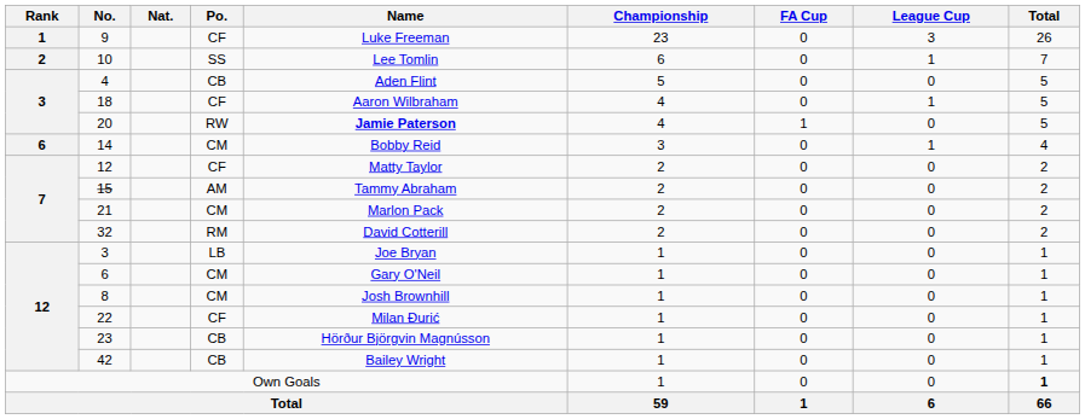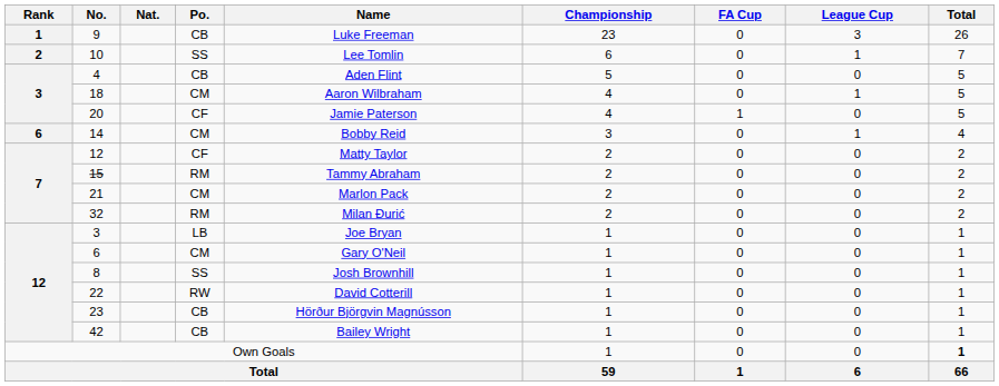9 | Po.: CF -> CB
18 | Po.: CF -> CM
20 | Po.: RW -> CF
20 | Name: bold -> normal
15 | Po.: AM -> RM
32 | Name: David Cotterill -> Milan Đurić
8 | Po.: CM -> SS
22 | Po.: CF -> RW
22 | Name: Milan Đurić -> David Cotterill
